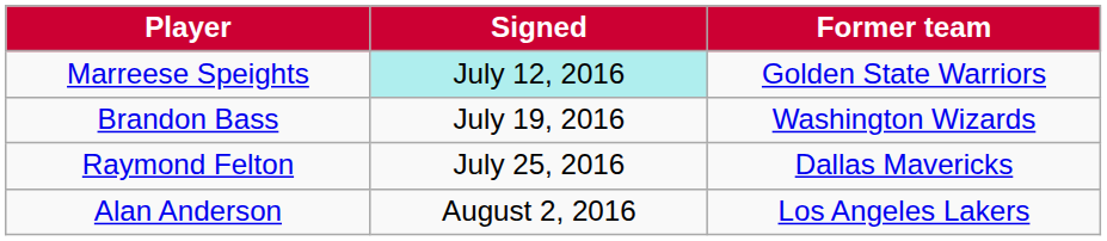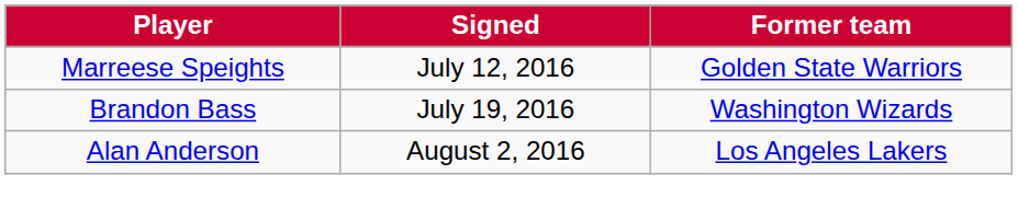Marreese Speights | Signed: paleturquoise background -> no background
- row: Raymond Felton | July 25, 2016 | Dallas Mavericks
